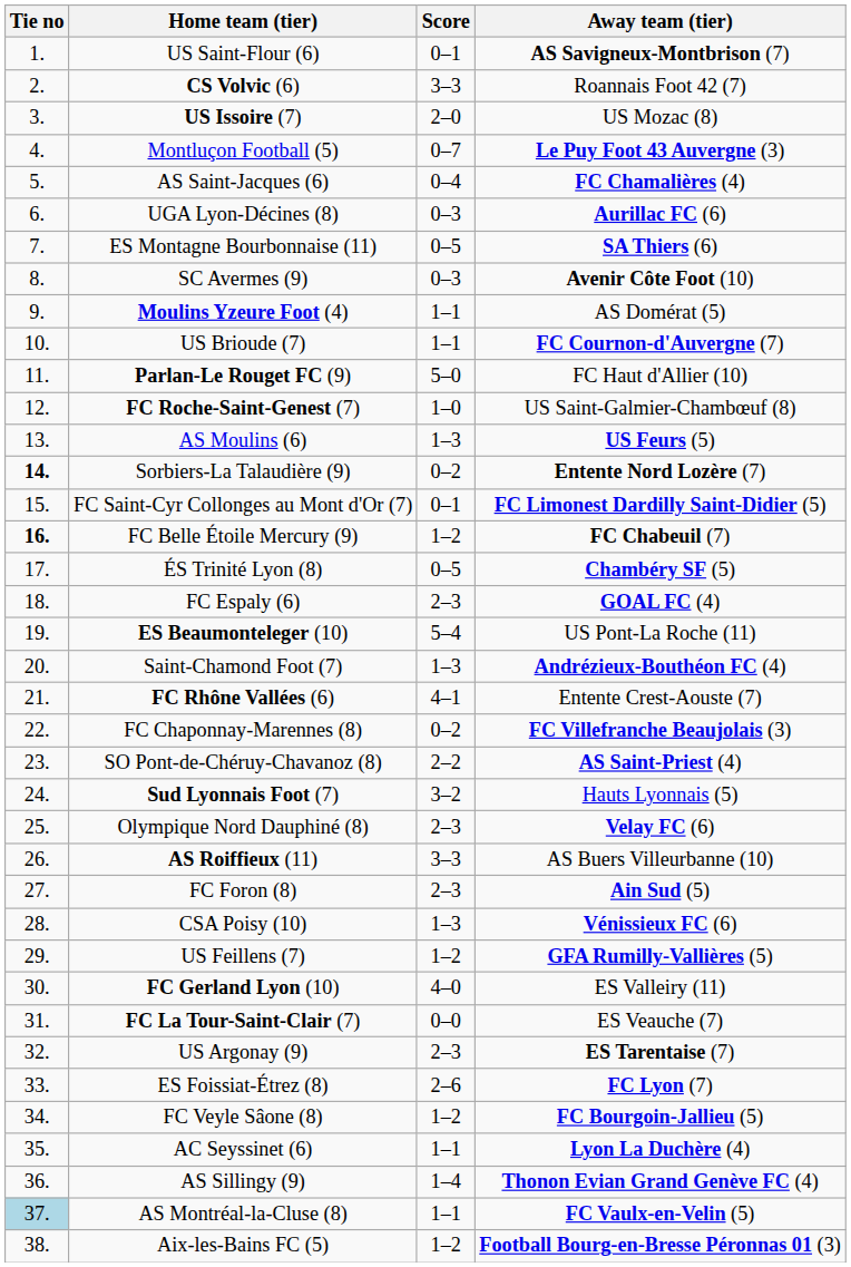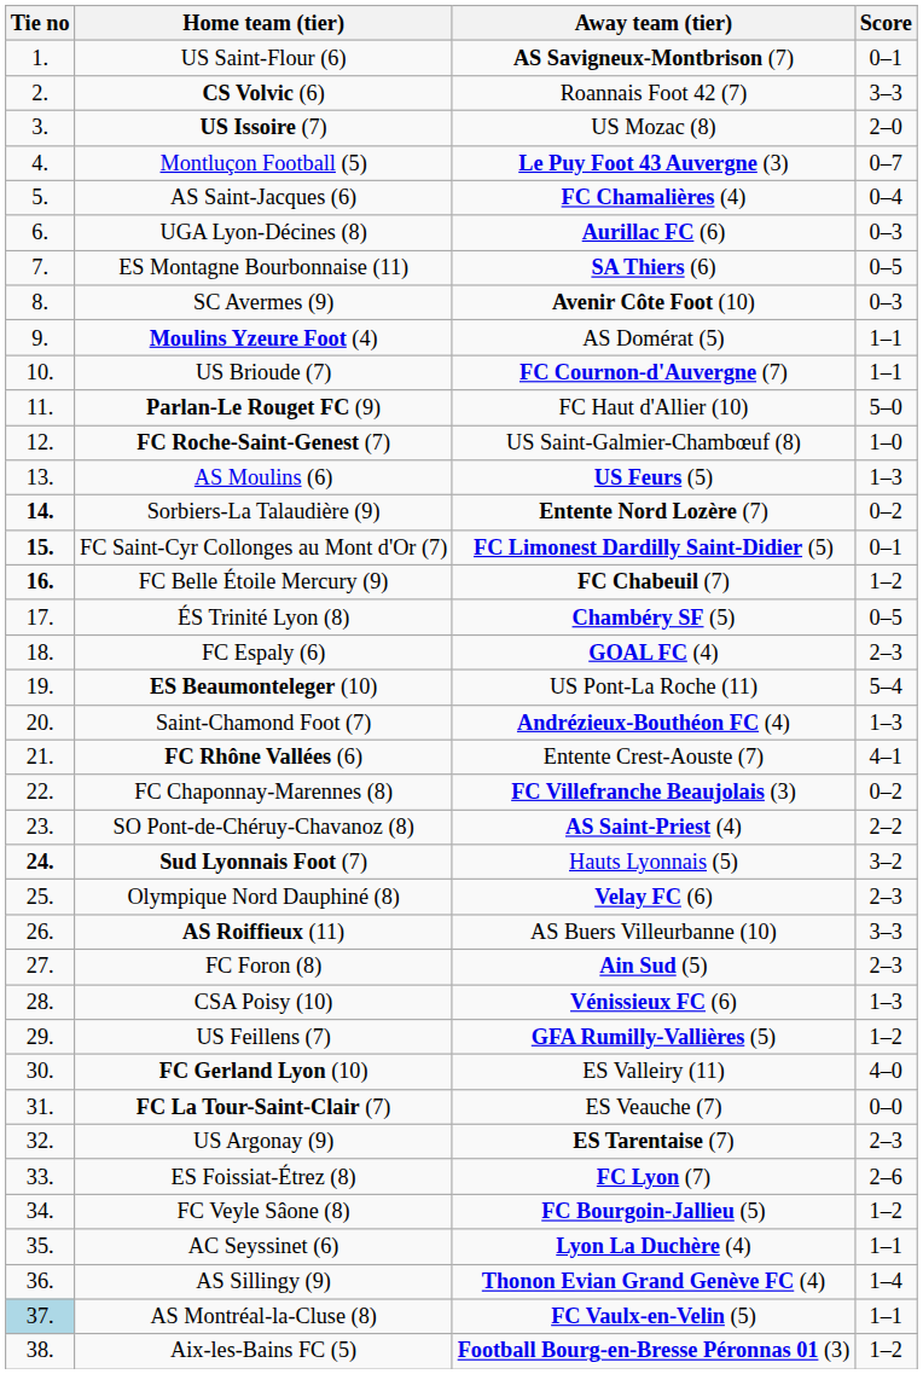columns swapped: Score <-> Away team (tier)
FC Saint-Cyr Collonges au Mont d'Or (7) | Tie no: normal -> bold
Sud Lyonnais Foot (7) | Tie no: normal -> bold
